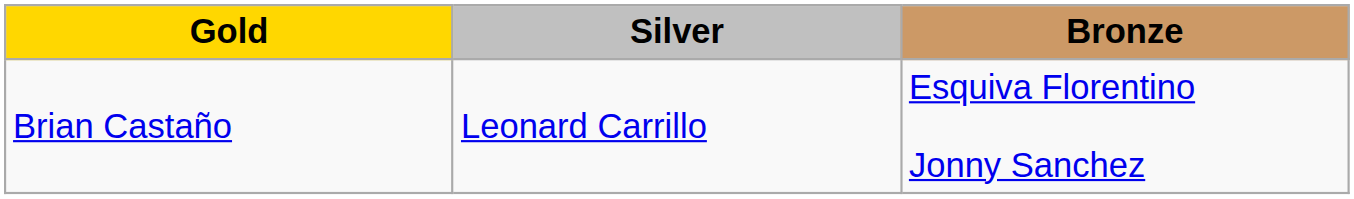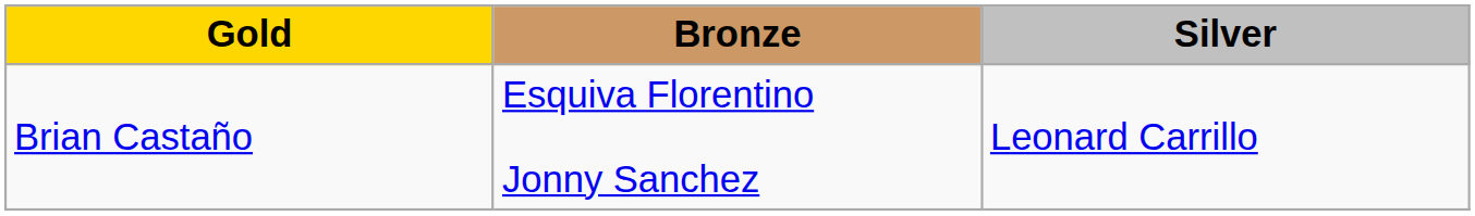columns swapped: Silver <-> Bronze
